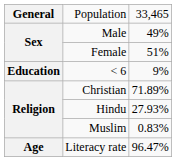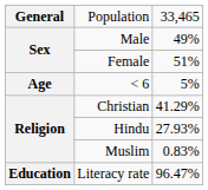< 6 | column 1: Education -> Age
< 6 | column 3: 9% -> 5%
Christian | column 3: 71.89% -> 41.29%
Literacy rate | column 1: Age -> Education
